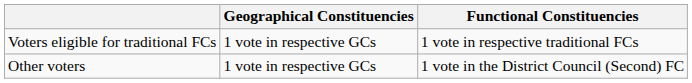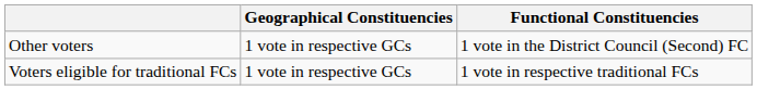rows swapped: Voters eligible for traditional FCs <-> Other voters
